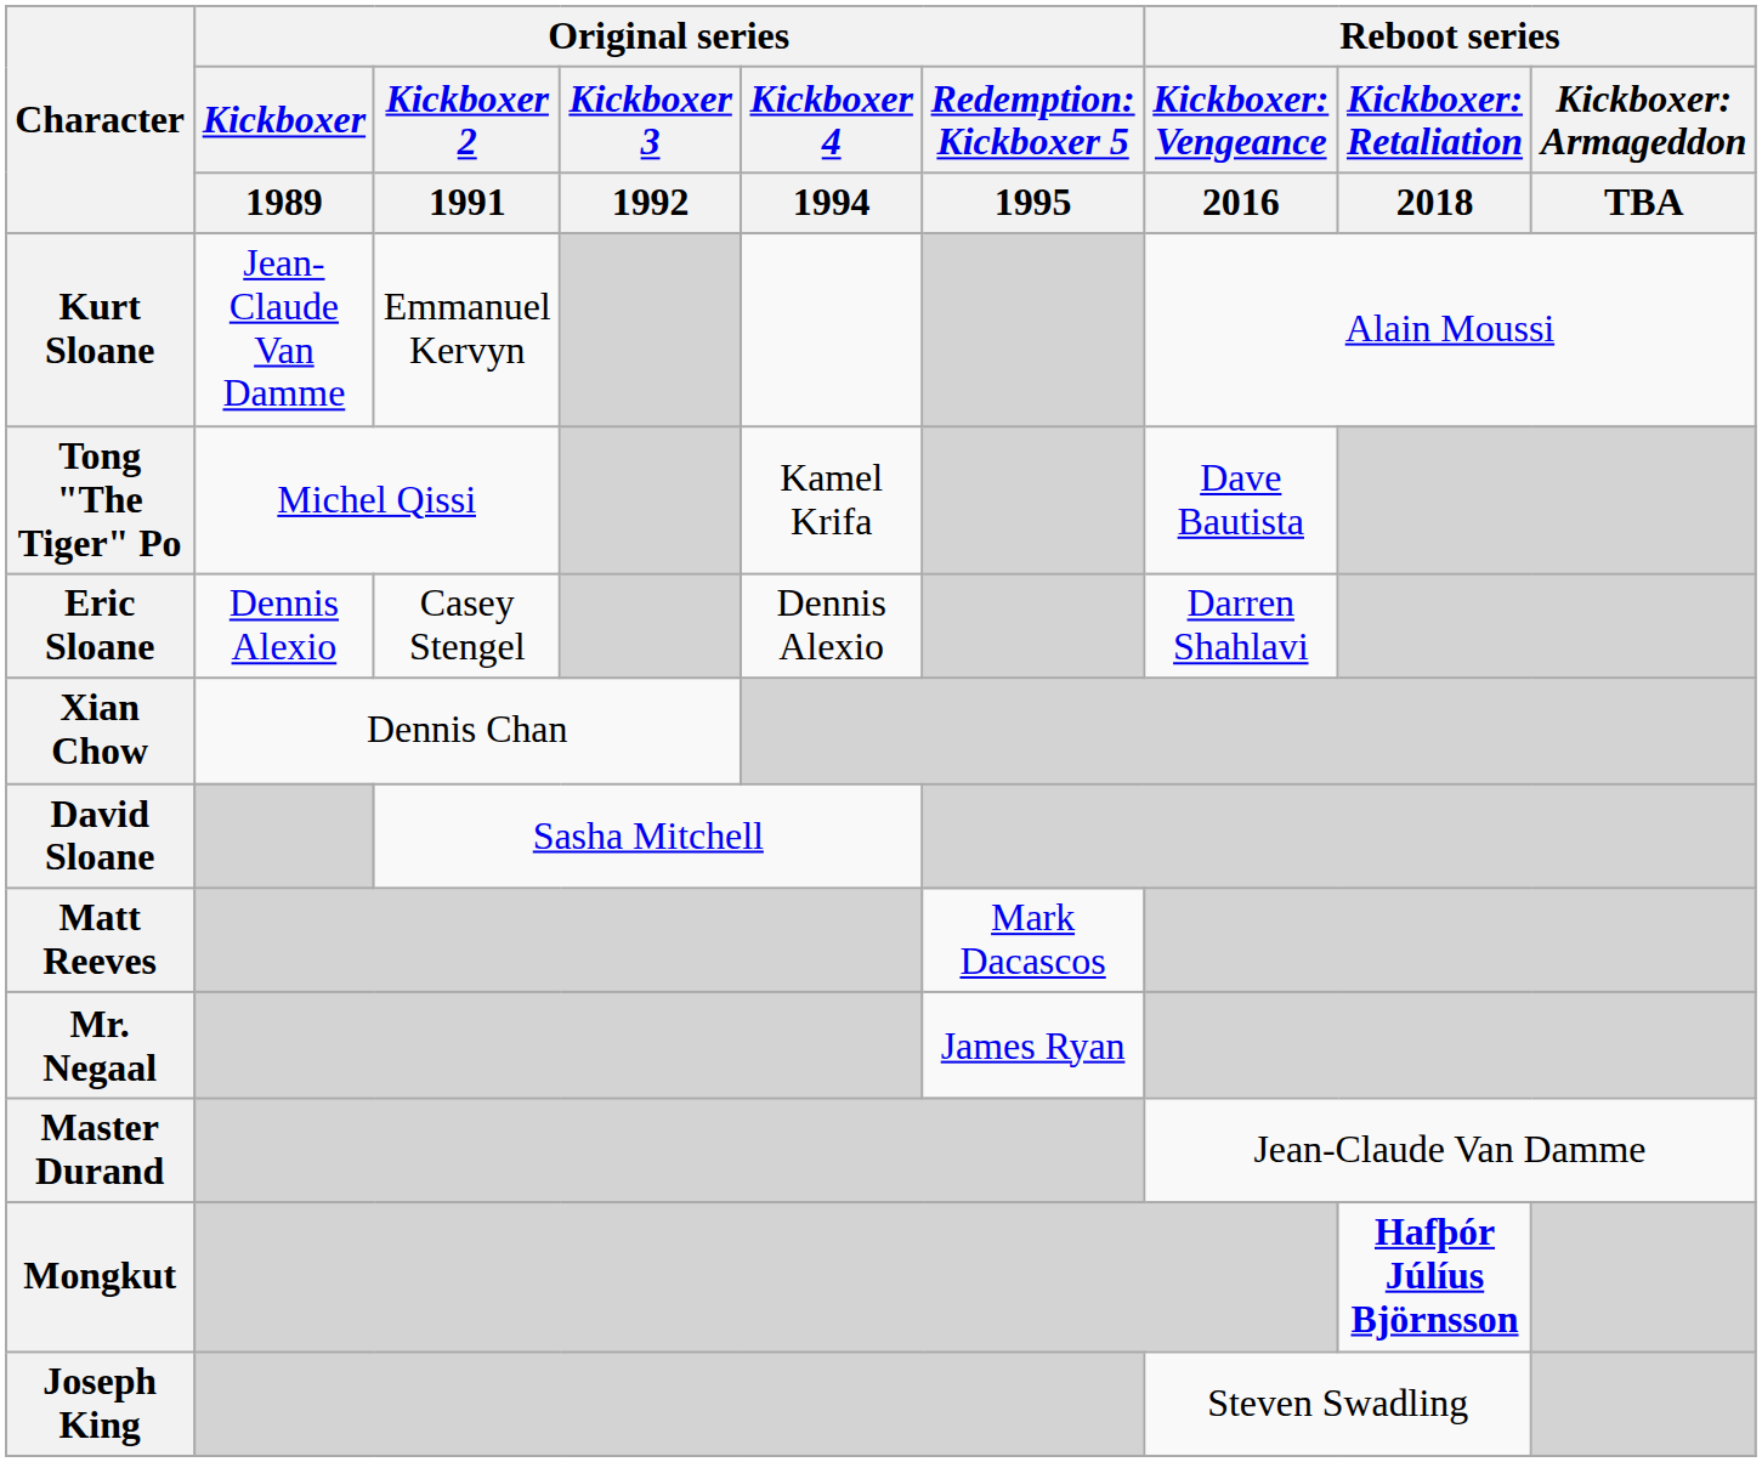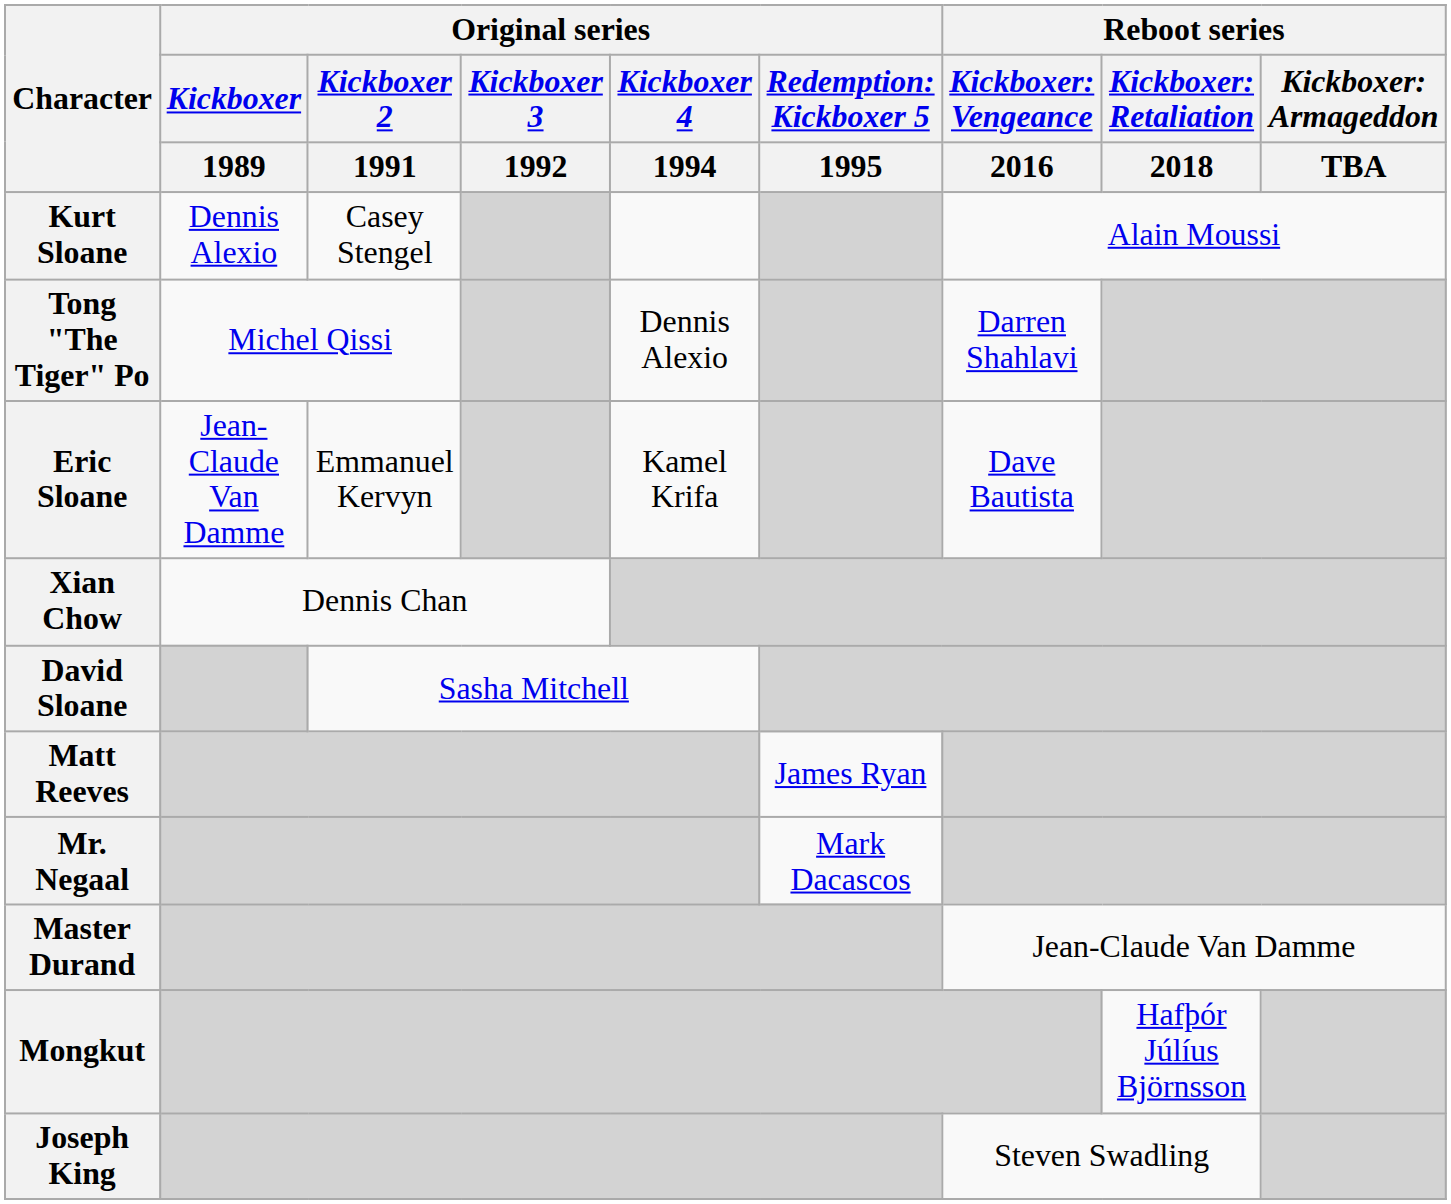Kurt Sloane | Original series / Kickboxer / 1989: Jean-Claude Van Damme -> Dennis Alexio
Kurt Sloane | Original series / Kickboxer 2 / 1991: Emmanuel Kervyn -> Casey Stengel
Tong "The Tiger" Po | Original series / Kickboxer 4 / 1994: Kamel Krifa -> Dennis Alexio
Tong "The Tiger" Po | column 7: Dave Bautista -> Darren Shahlavi
Eric Sloane | Original series / Kickboxer / 1989: Dennis Alexio -> Jean-Claude Van Damme
Eric Sloane | Original series / Kickboxer 2 / 1991: Casey Stengel -> Emmanuel Kervyn
Eric Sloane | Original series / Kickboxer 4 / 1994: Dennis Alexio -> Kamel Krifa
Eric Sloane | column 7: Darren Shahlavi -> Dave Bautista
Matt Reeves | column 6: Mark Dacascos -> James Ryan
Mr. Negaal | column 6: James Ryan -> Mark Dacascos
Mongkut | column 8: bold -> normal
